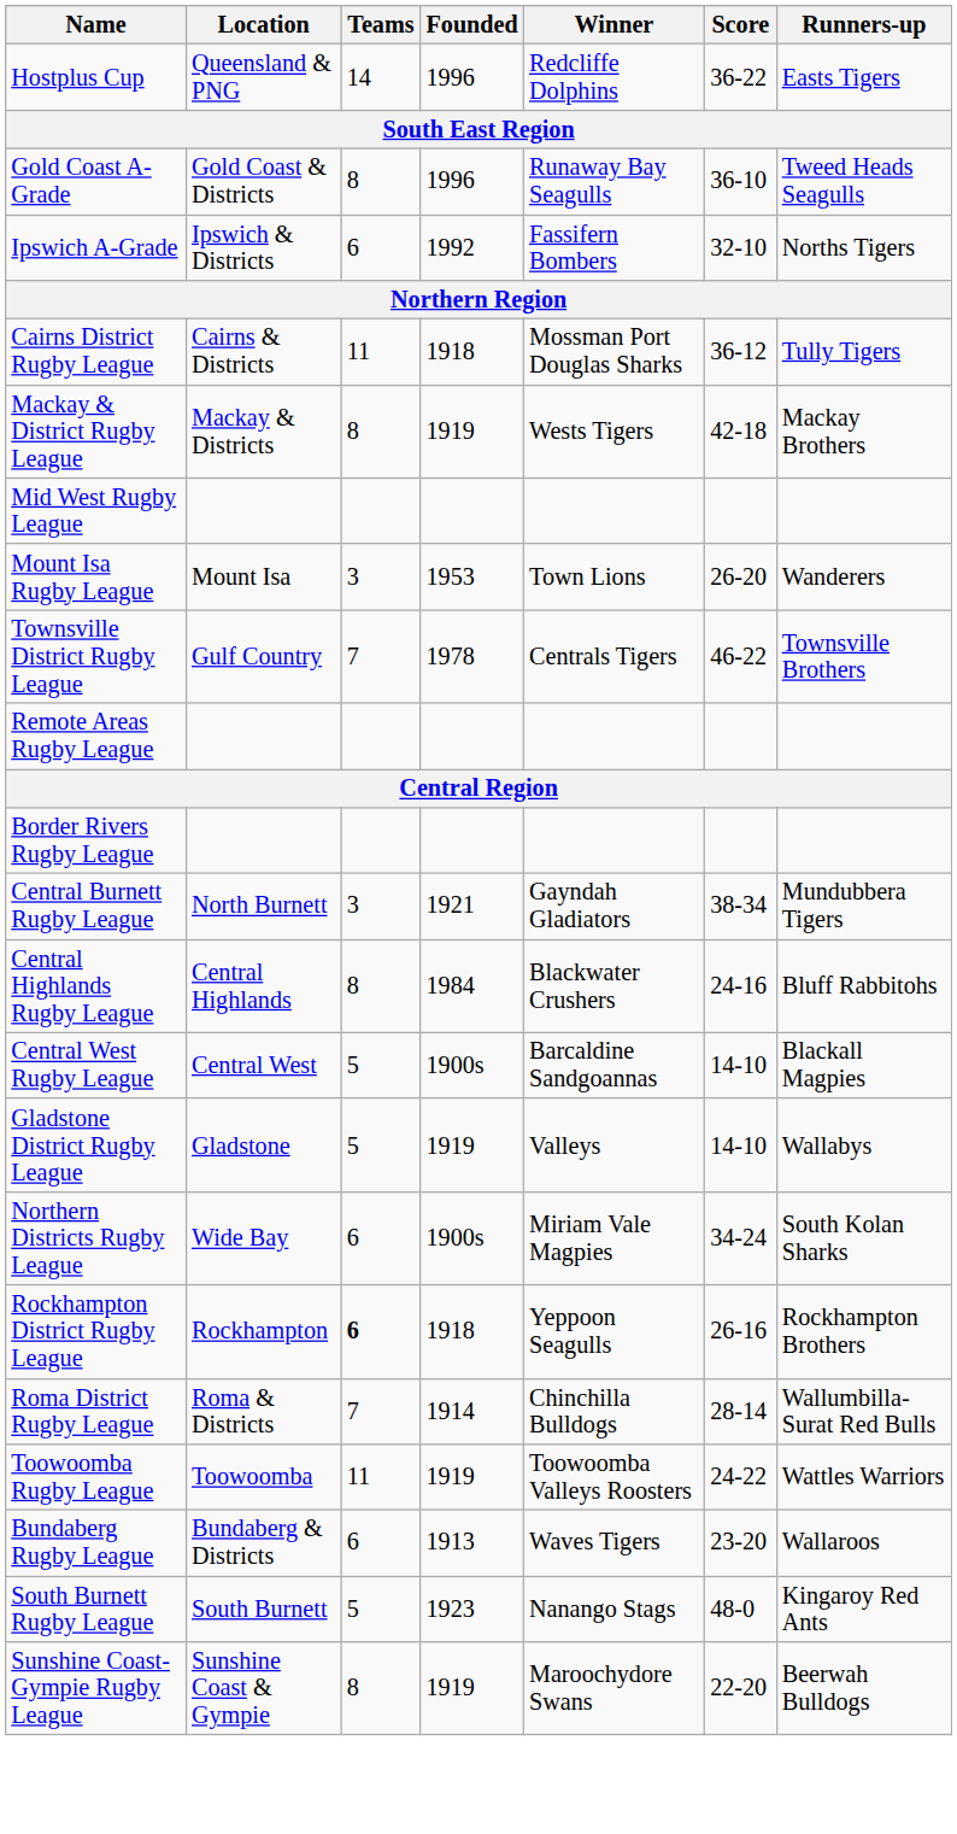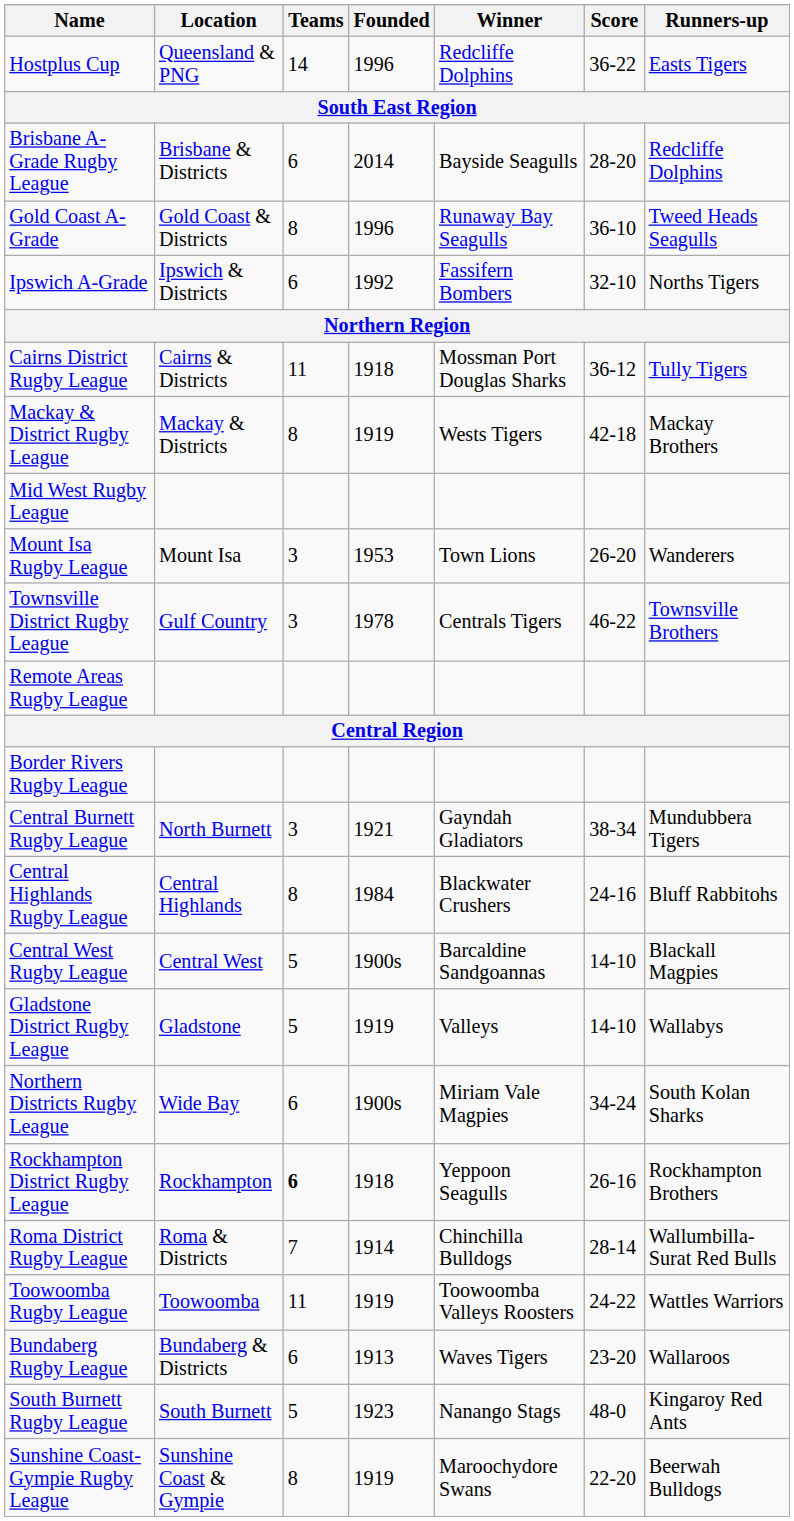+ row: Brisbane A-Grade Rugby League | Brisbane & Districts | 6 | 2014 | Bayside Seagulls | 28-20 | Redcliffe Dolphins
Townsville District Rugby League | Teams: 7 -> 3
